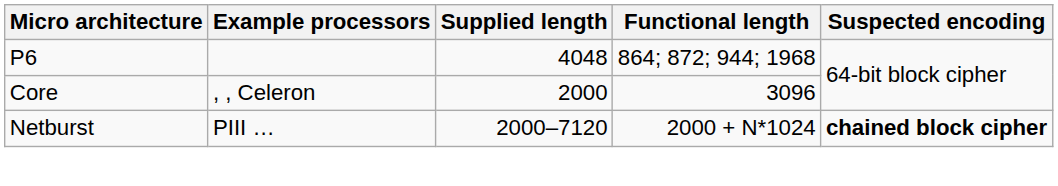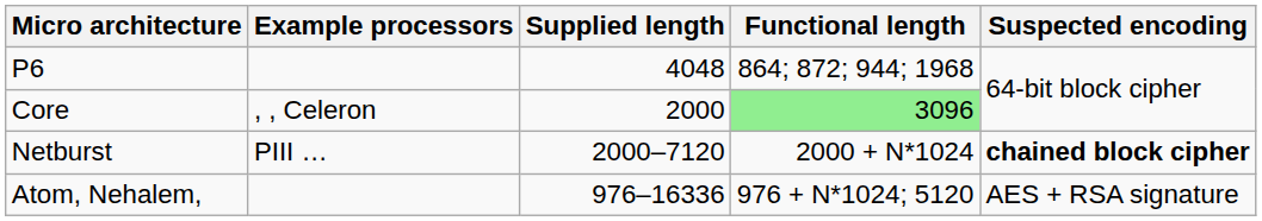Core | Functional length: no background -> lightgreen background
+ row: Atom, Nehalem, | 976–16336 | 976 + N*1024; 5120 | AES + RSA signature
